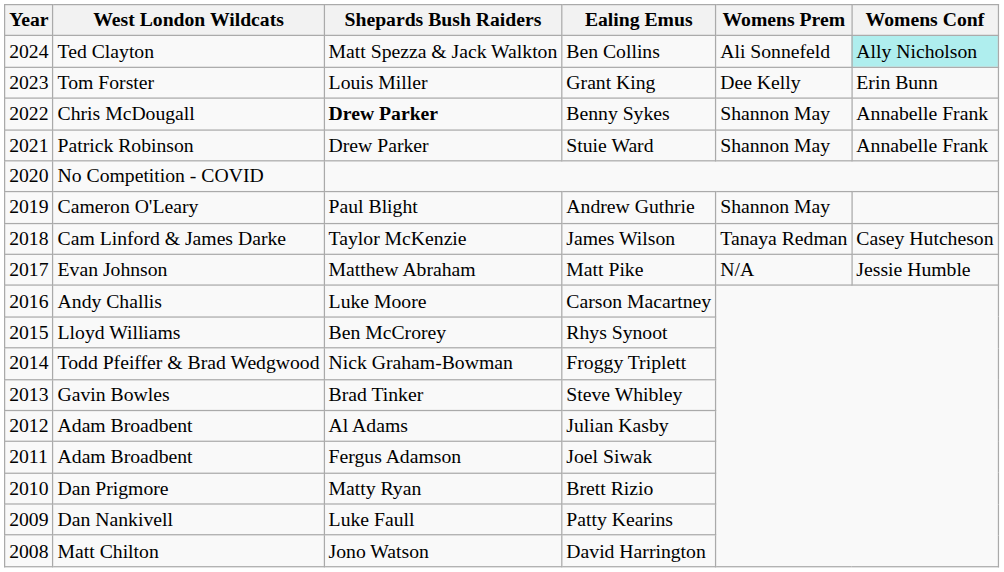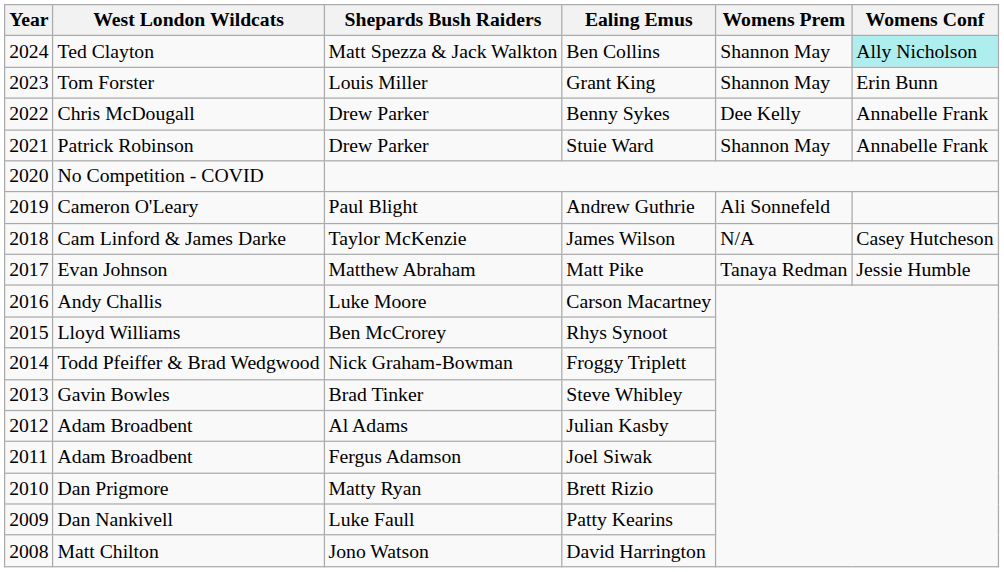Ben Collins | Womens Prem: Ali Sonnefeld -> Shannon May
Grant King | Womens Prem: Dee Kelly -> Shannon May
Benny Sykes | Shepards Bush Raiders: bold -> normal
Benny Sykes | Womens Prem: Shannon May -> Dee Kelly
Andrew Guthrie | Womens Prem: Shannon May -> Ali Sonnefeld
James Wilson | Womens Prem: Tanaya Redman -> N/A
Matt Pike | Womens Prem: N/A -> Tanaya Redman
